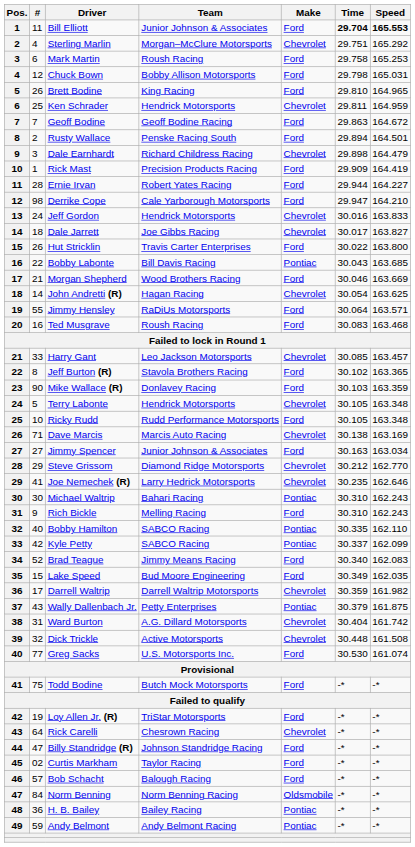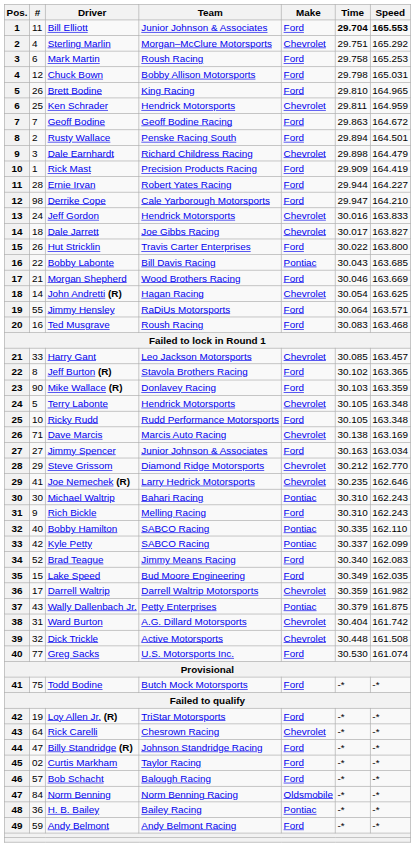Andy Belmont | Make: Pontiac -> Ford
